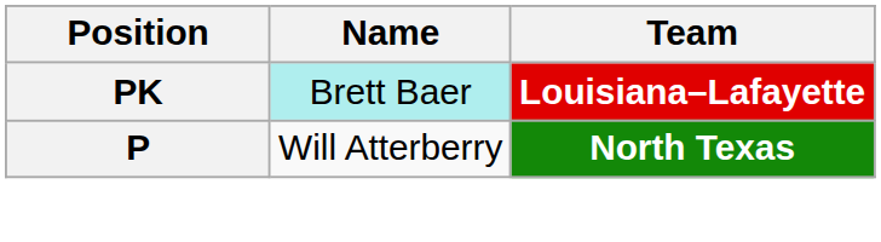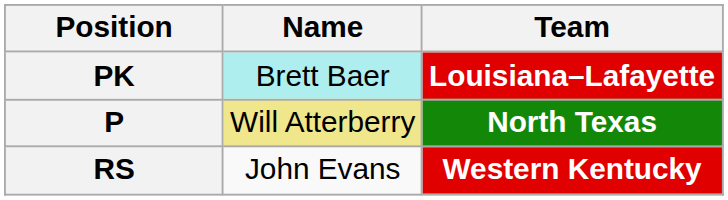P | Name: no background -> khaki background
+ row: RS | John Evans | Western Kentucky
